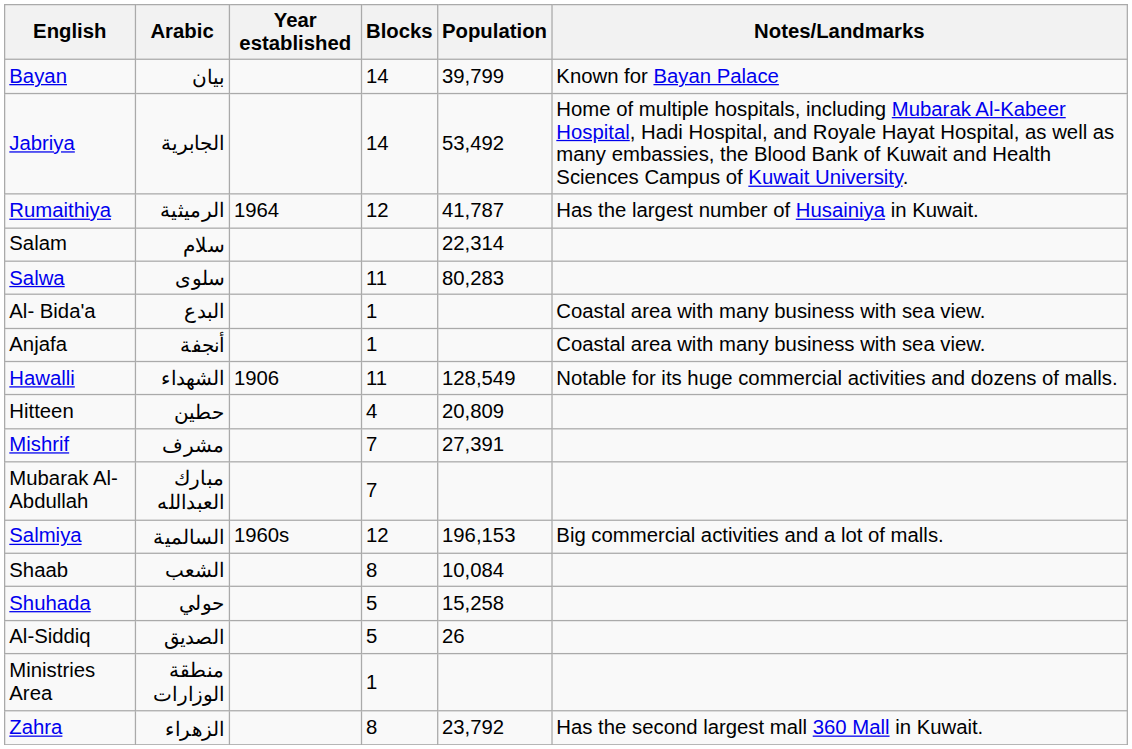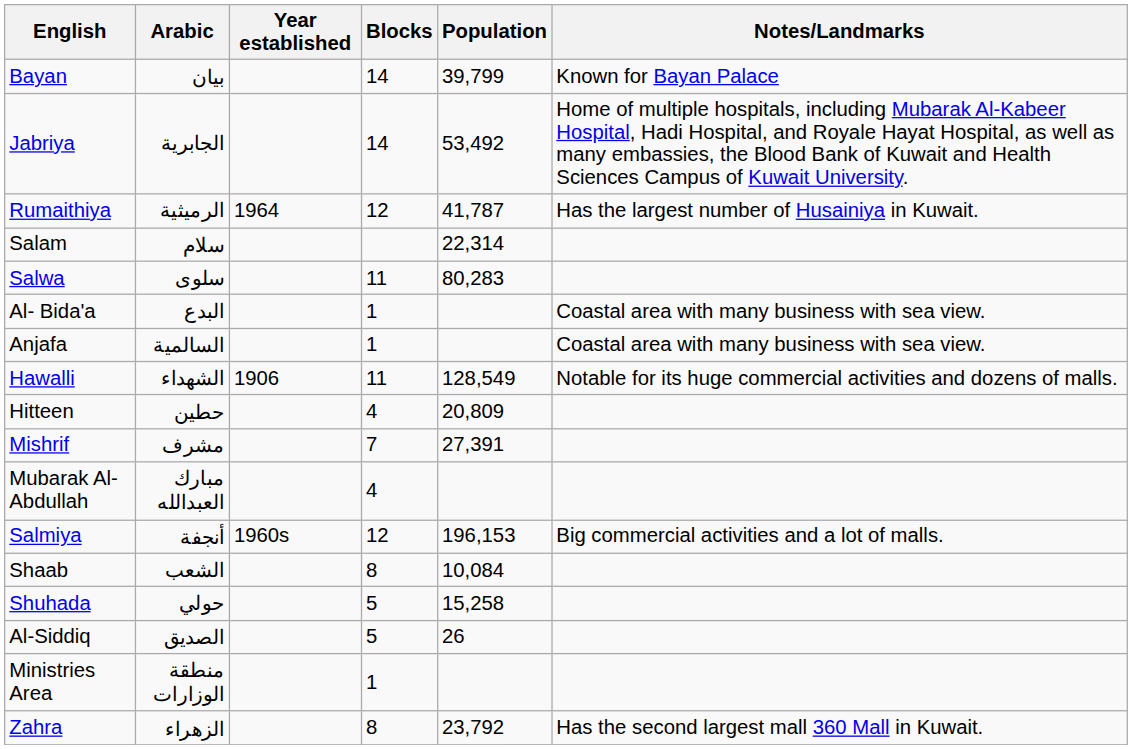Anjafa | Arabic: أنجفة -> السالمية
Mubarak Al-Abdullah | Blocks: 7 -> 4
Salmiya | Arabic: السالمية -> أنجفة
